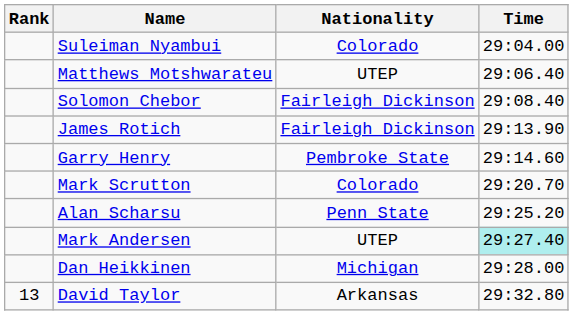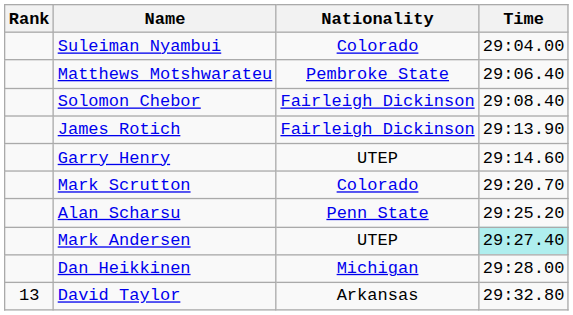Matthews Motshwarateu | Nationality: UTEP -> Pembroke State
Garry Henry | Nationality: Pembroke State -> UTEP
